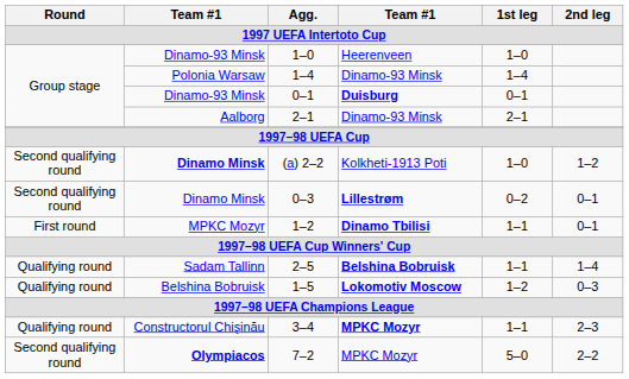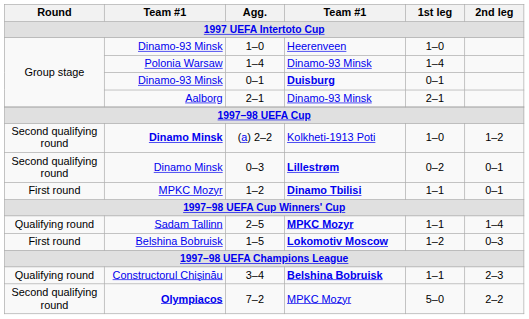2–5 | column 4: Belshina Bobruisk -> MPKC Mozyr
1–5 | Round: Qualifying round -> First round
3–4 | column 4: MPKC Mozyr -> Belshina Bobruisk
